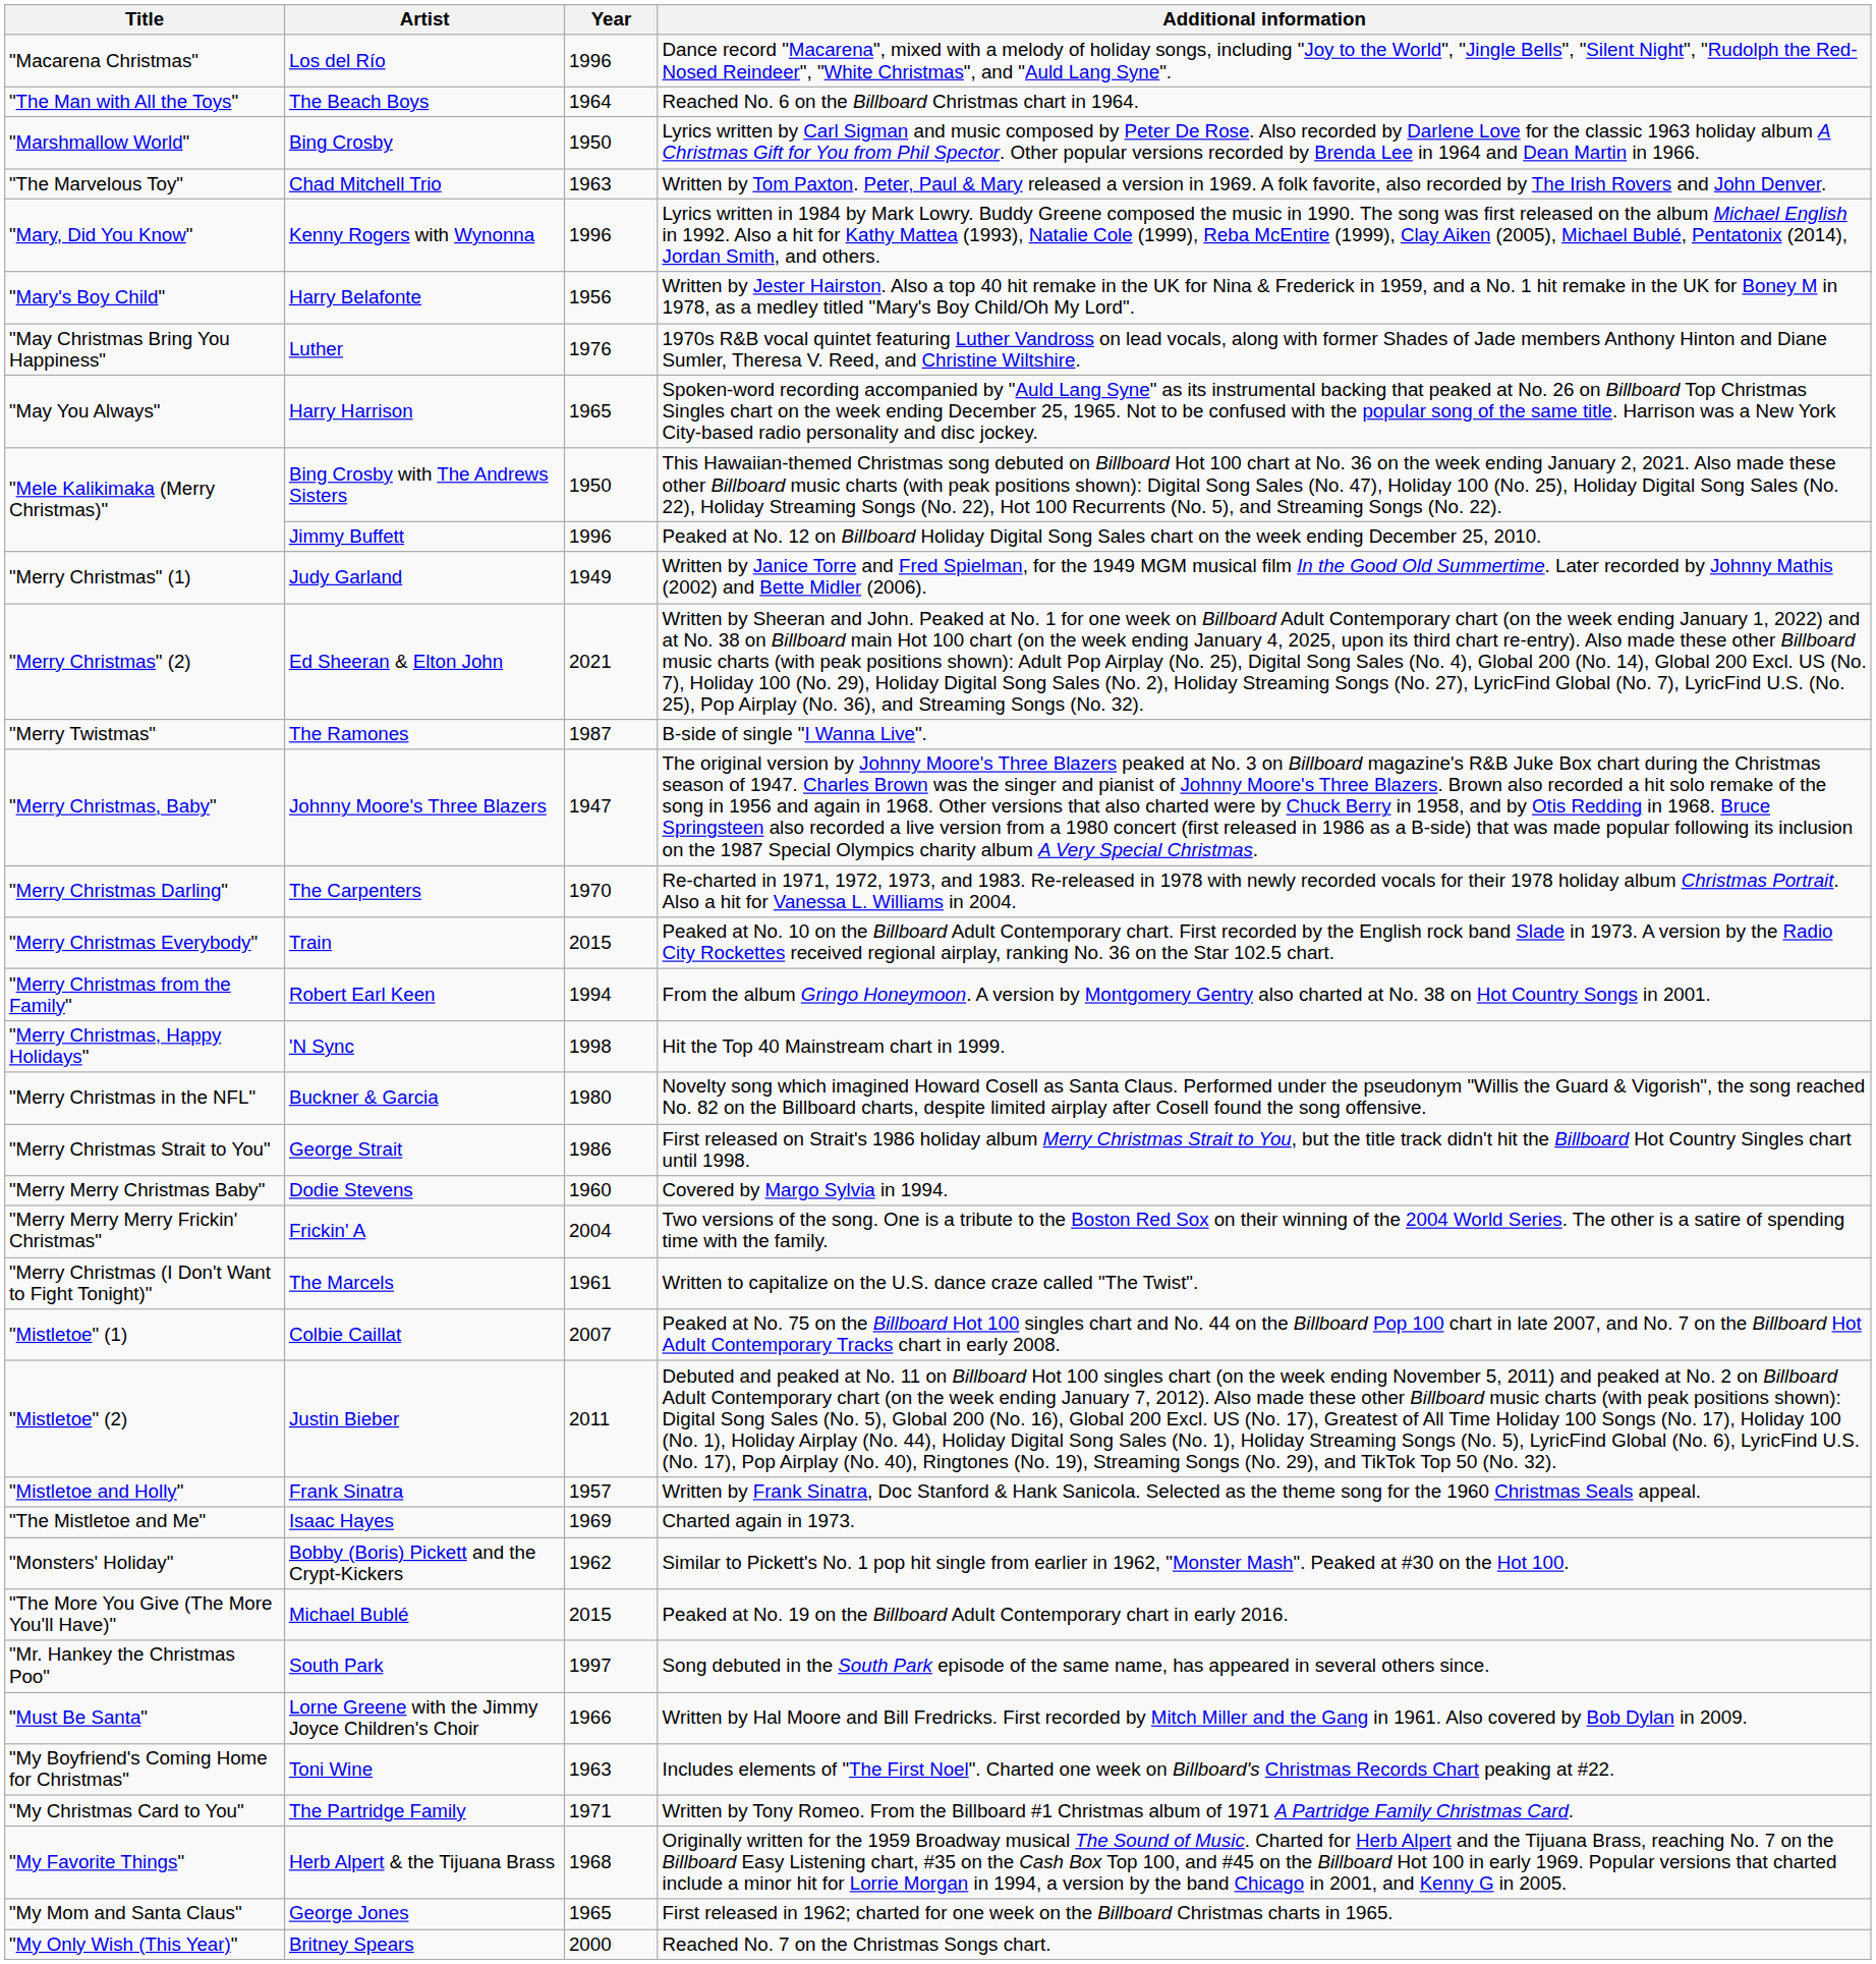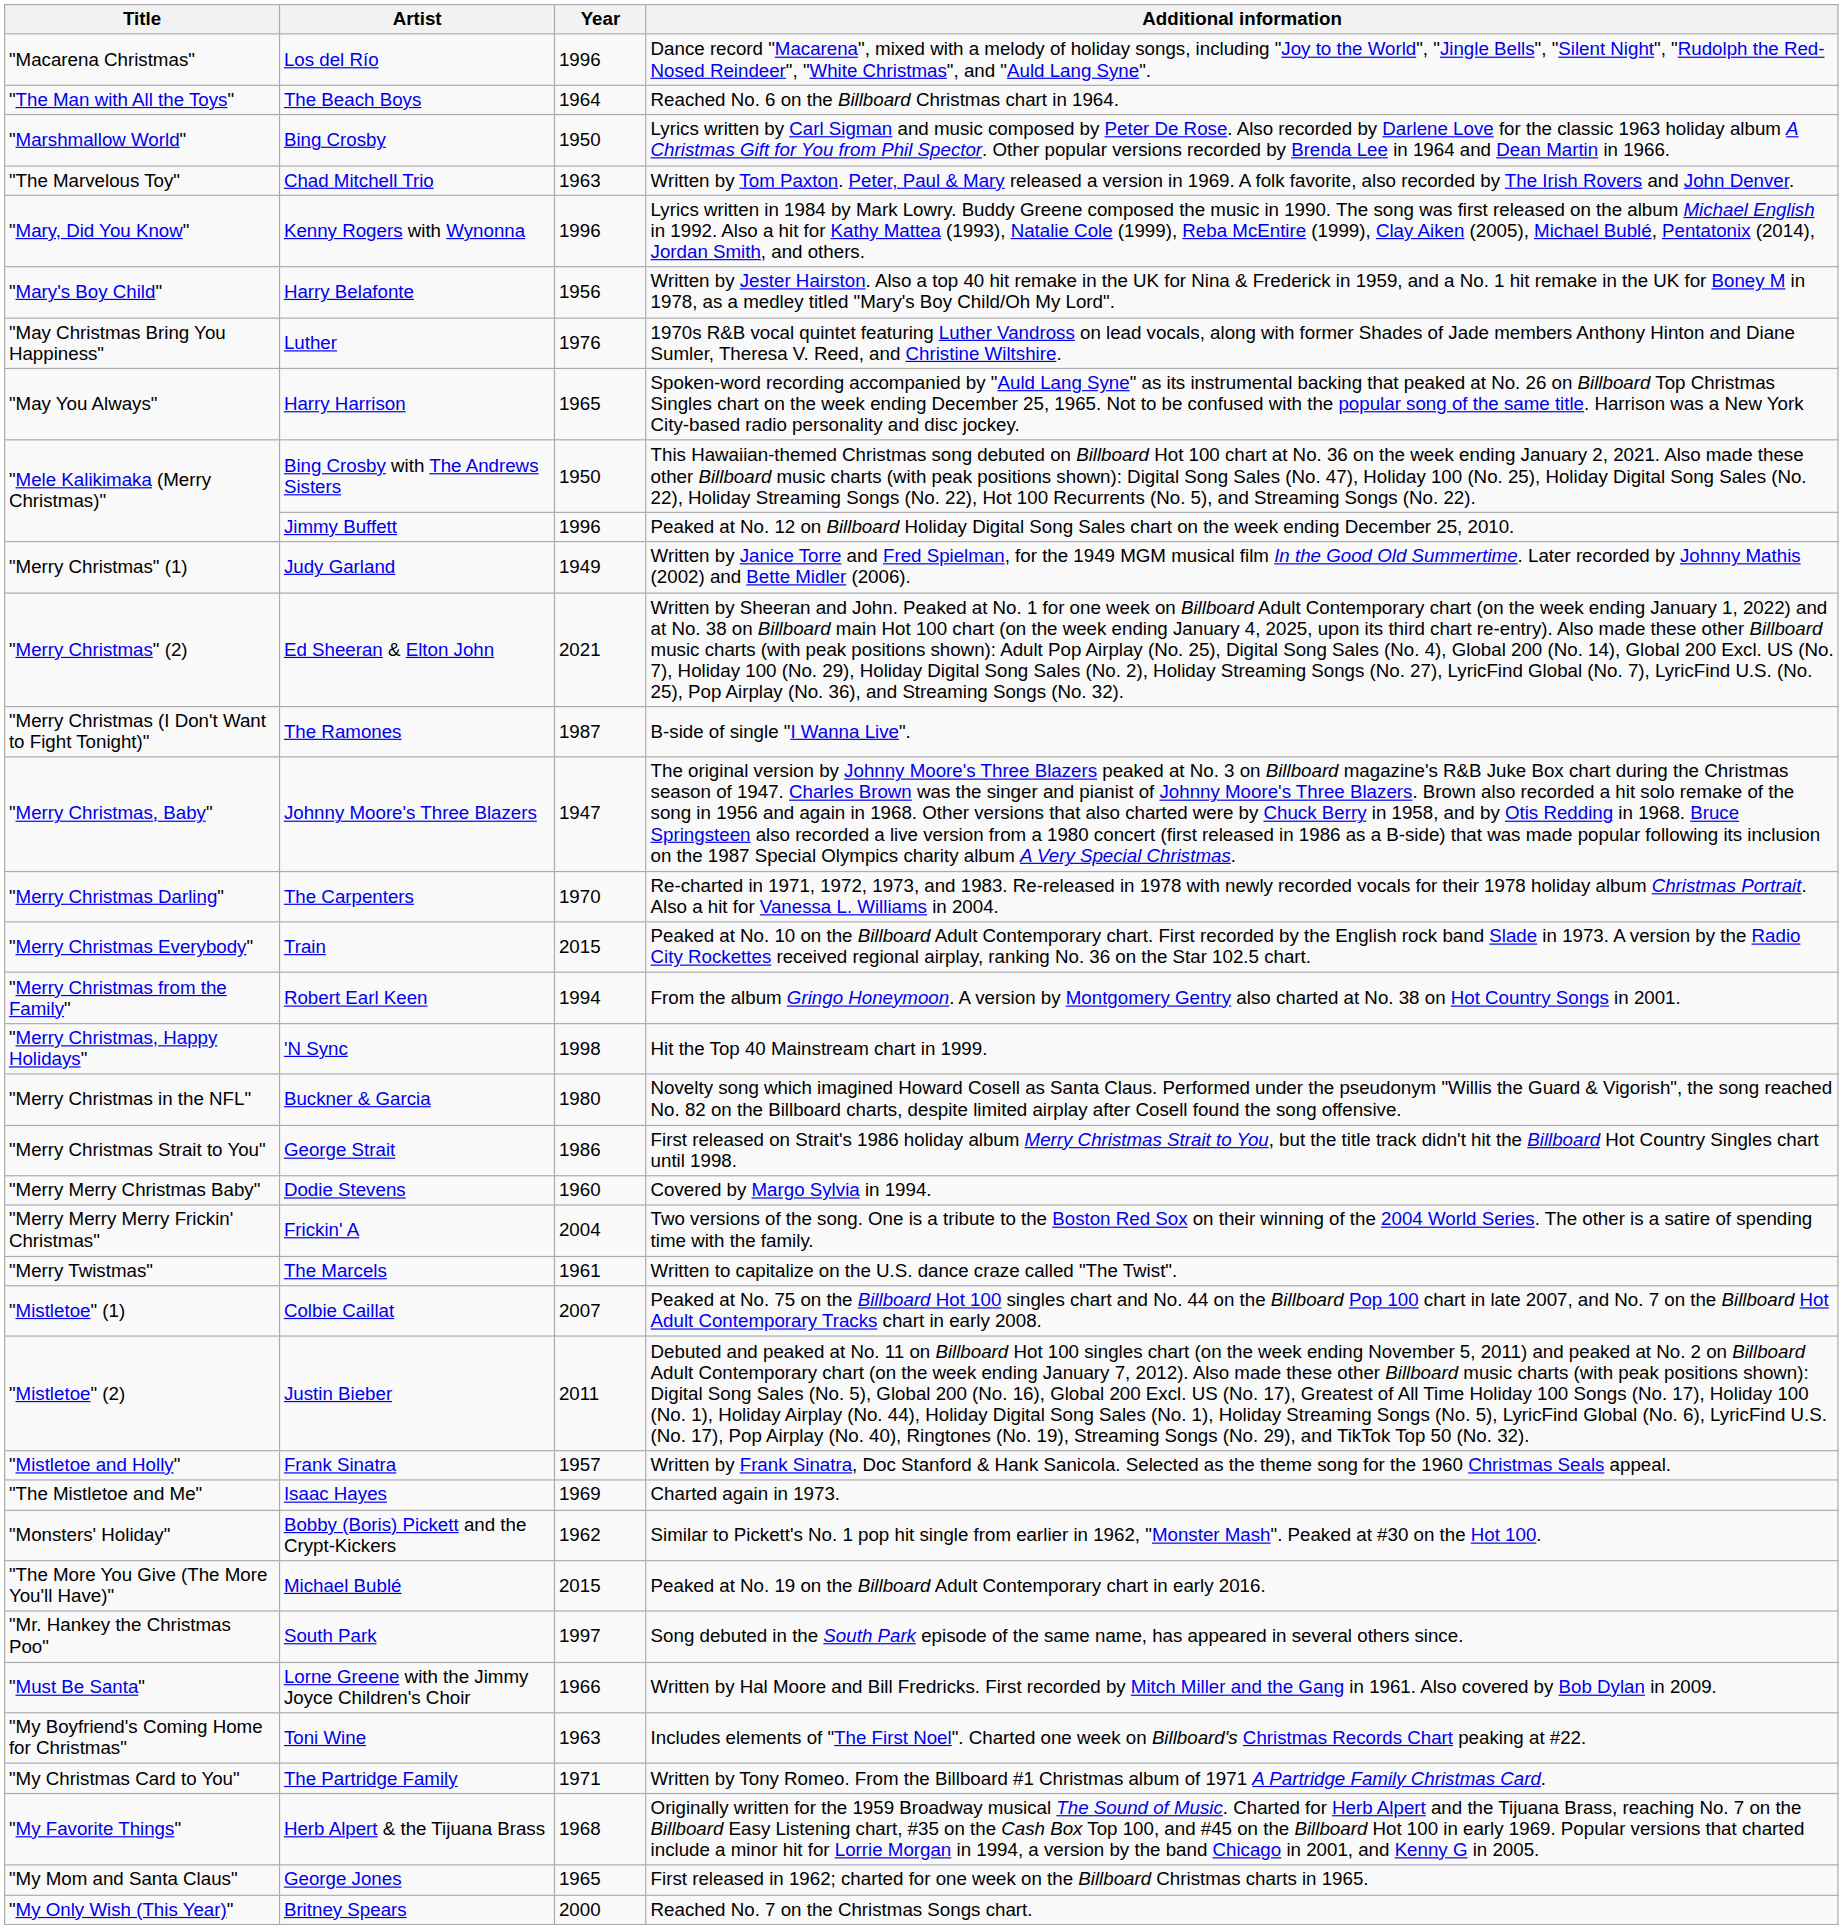The Ramones | Title: "Merry Twistmas" -> "Merry Christmas (I Don't Want to Fight Tonight)"
The Marcels | Title: "Merry Christmas (I Don't Want to Fight Tonight)" -> "Merry Twistmas"
